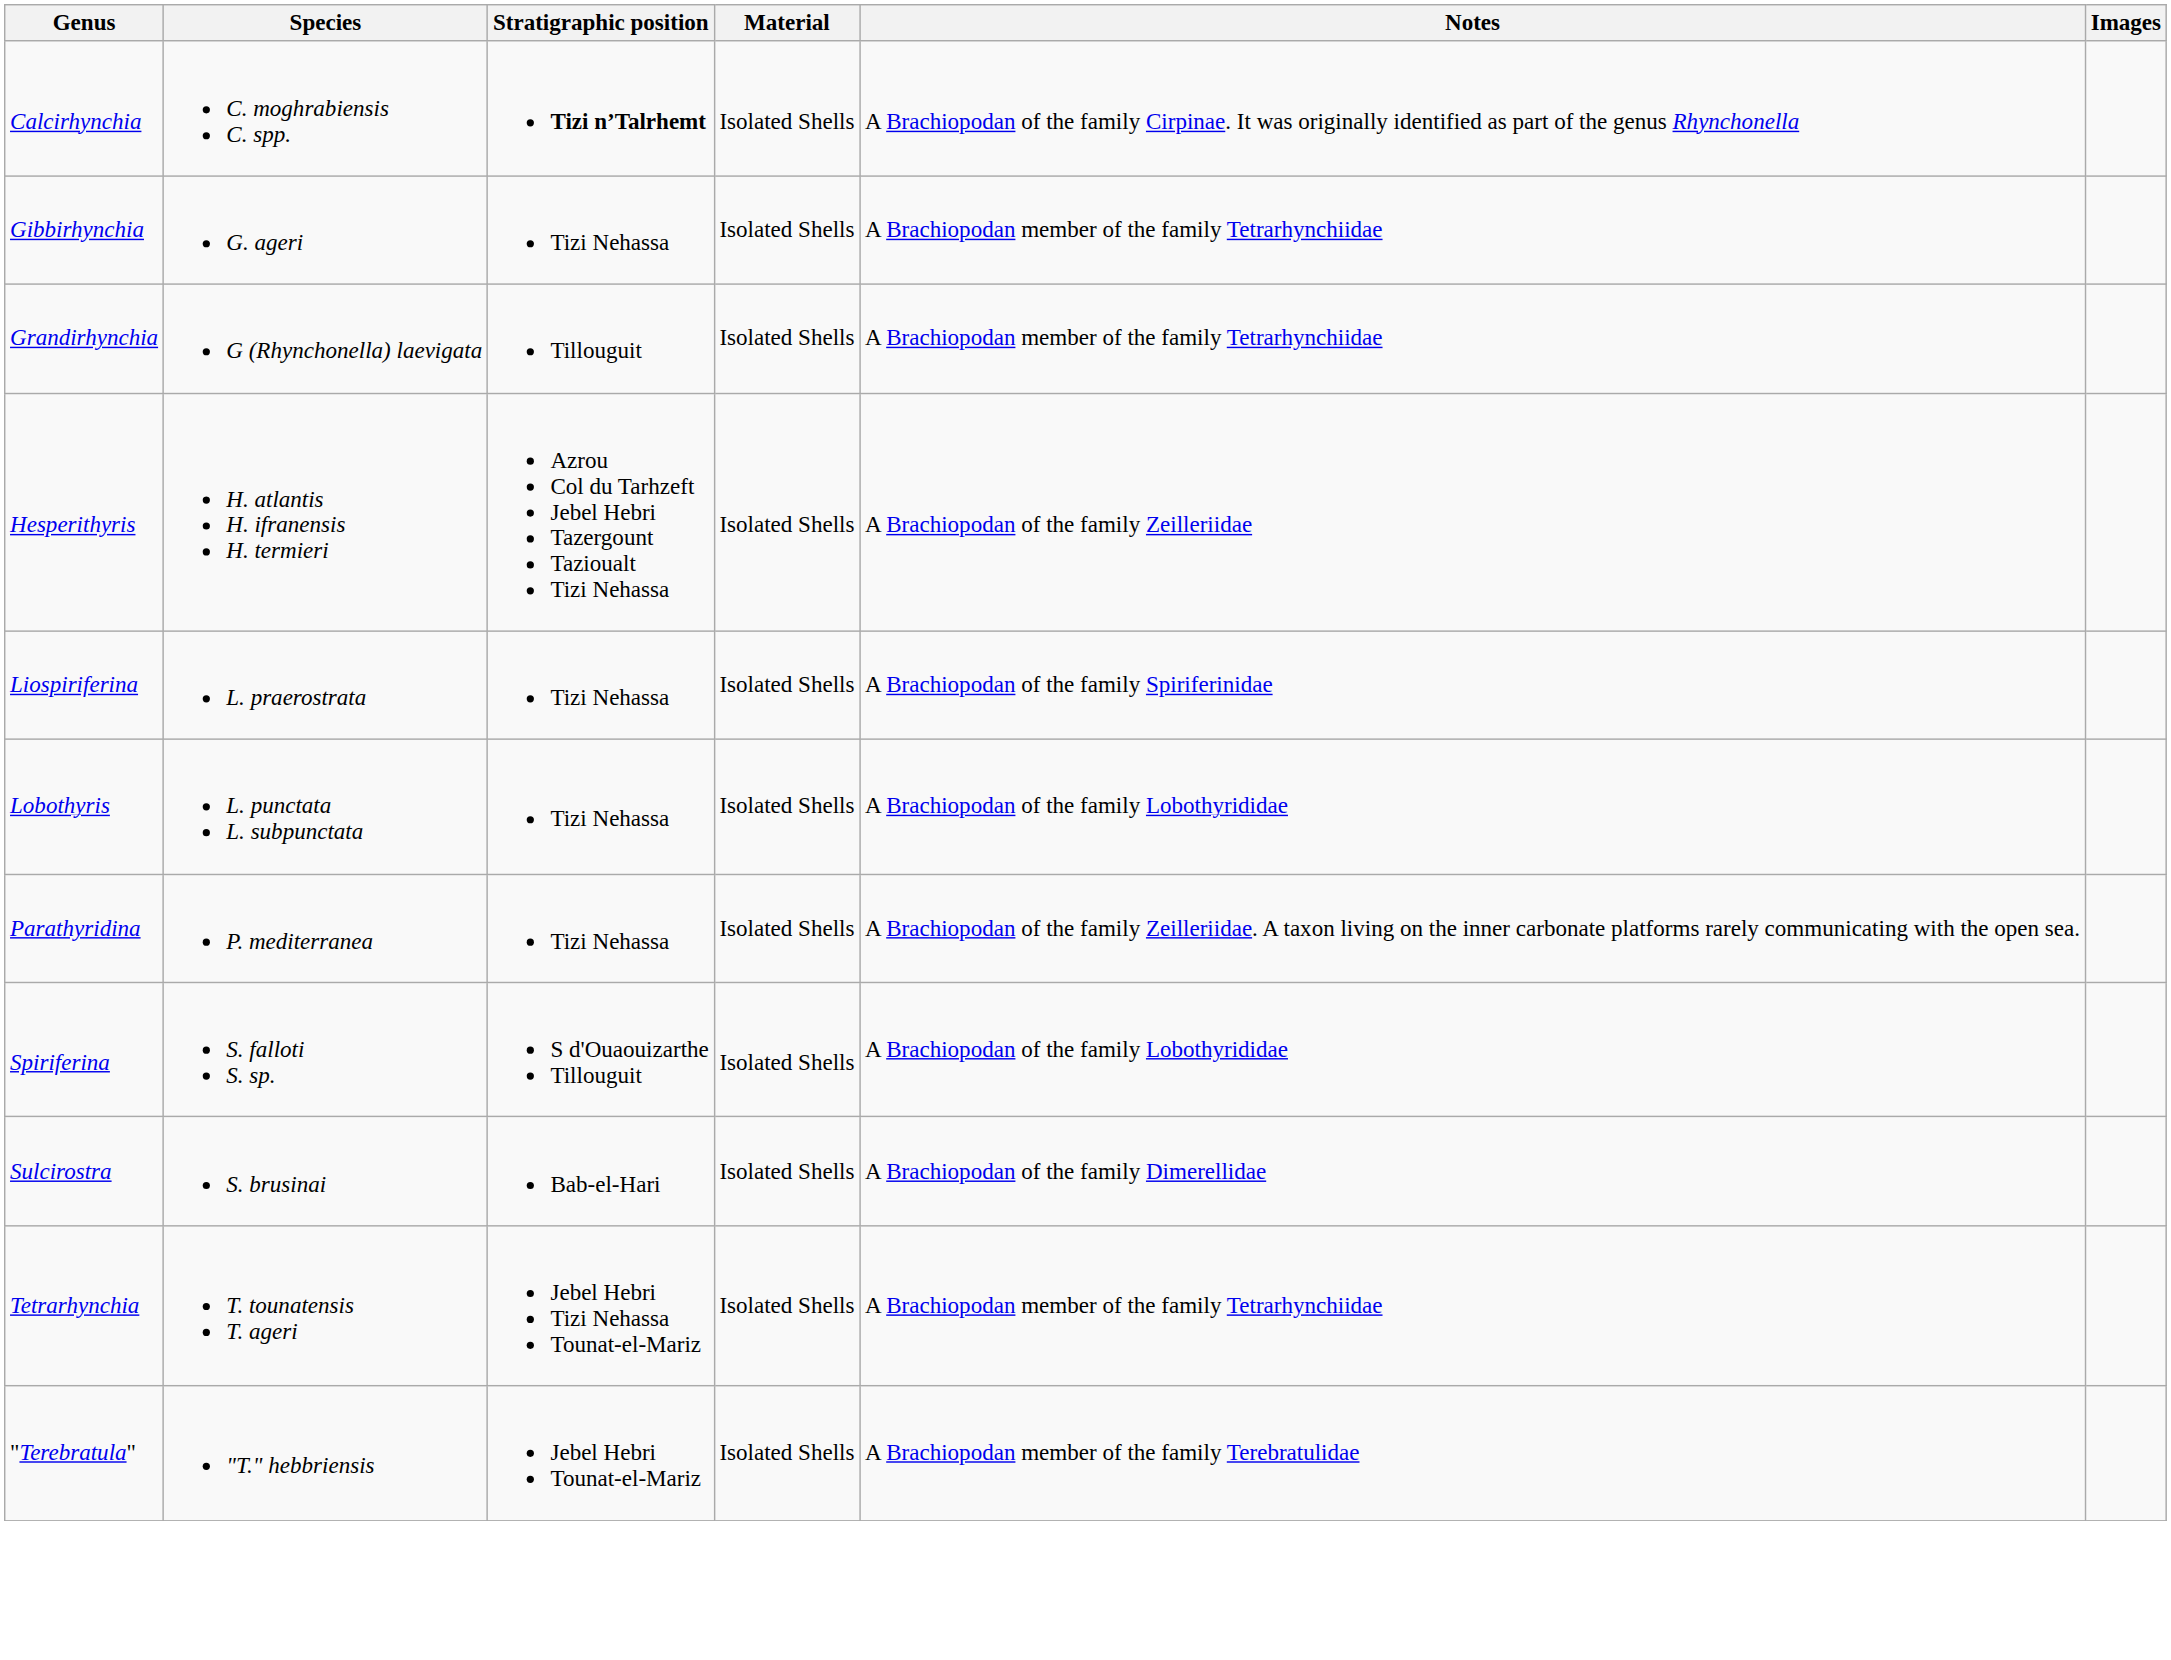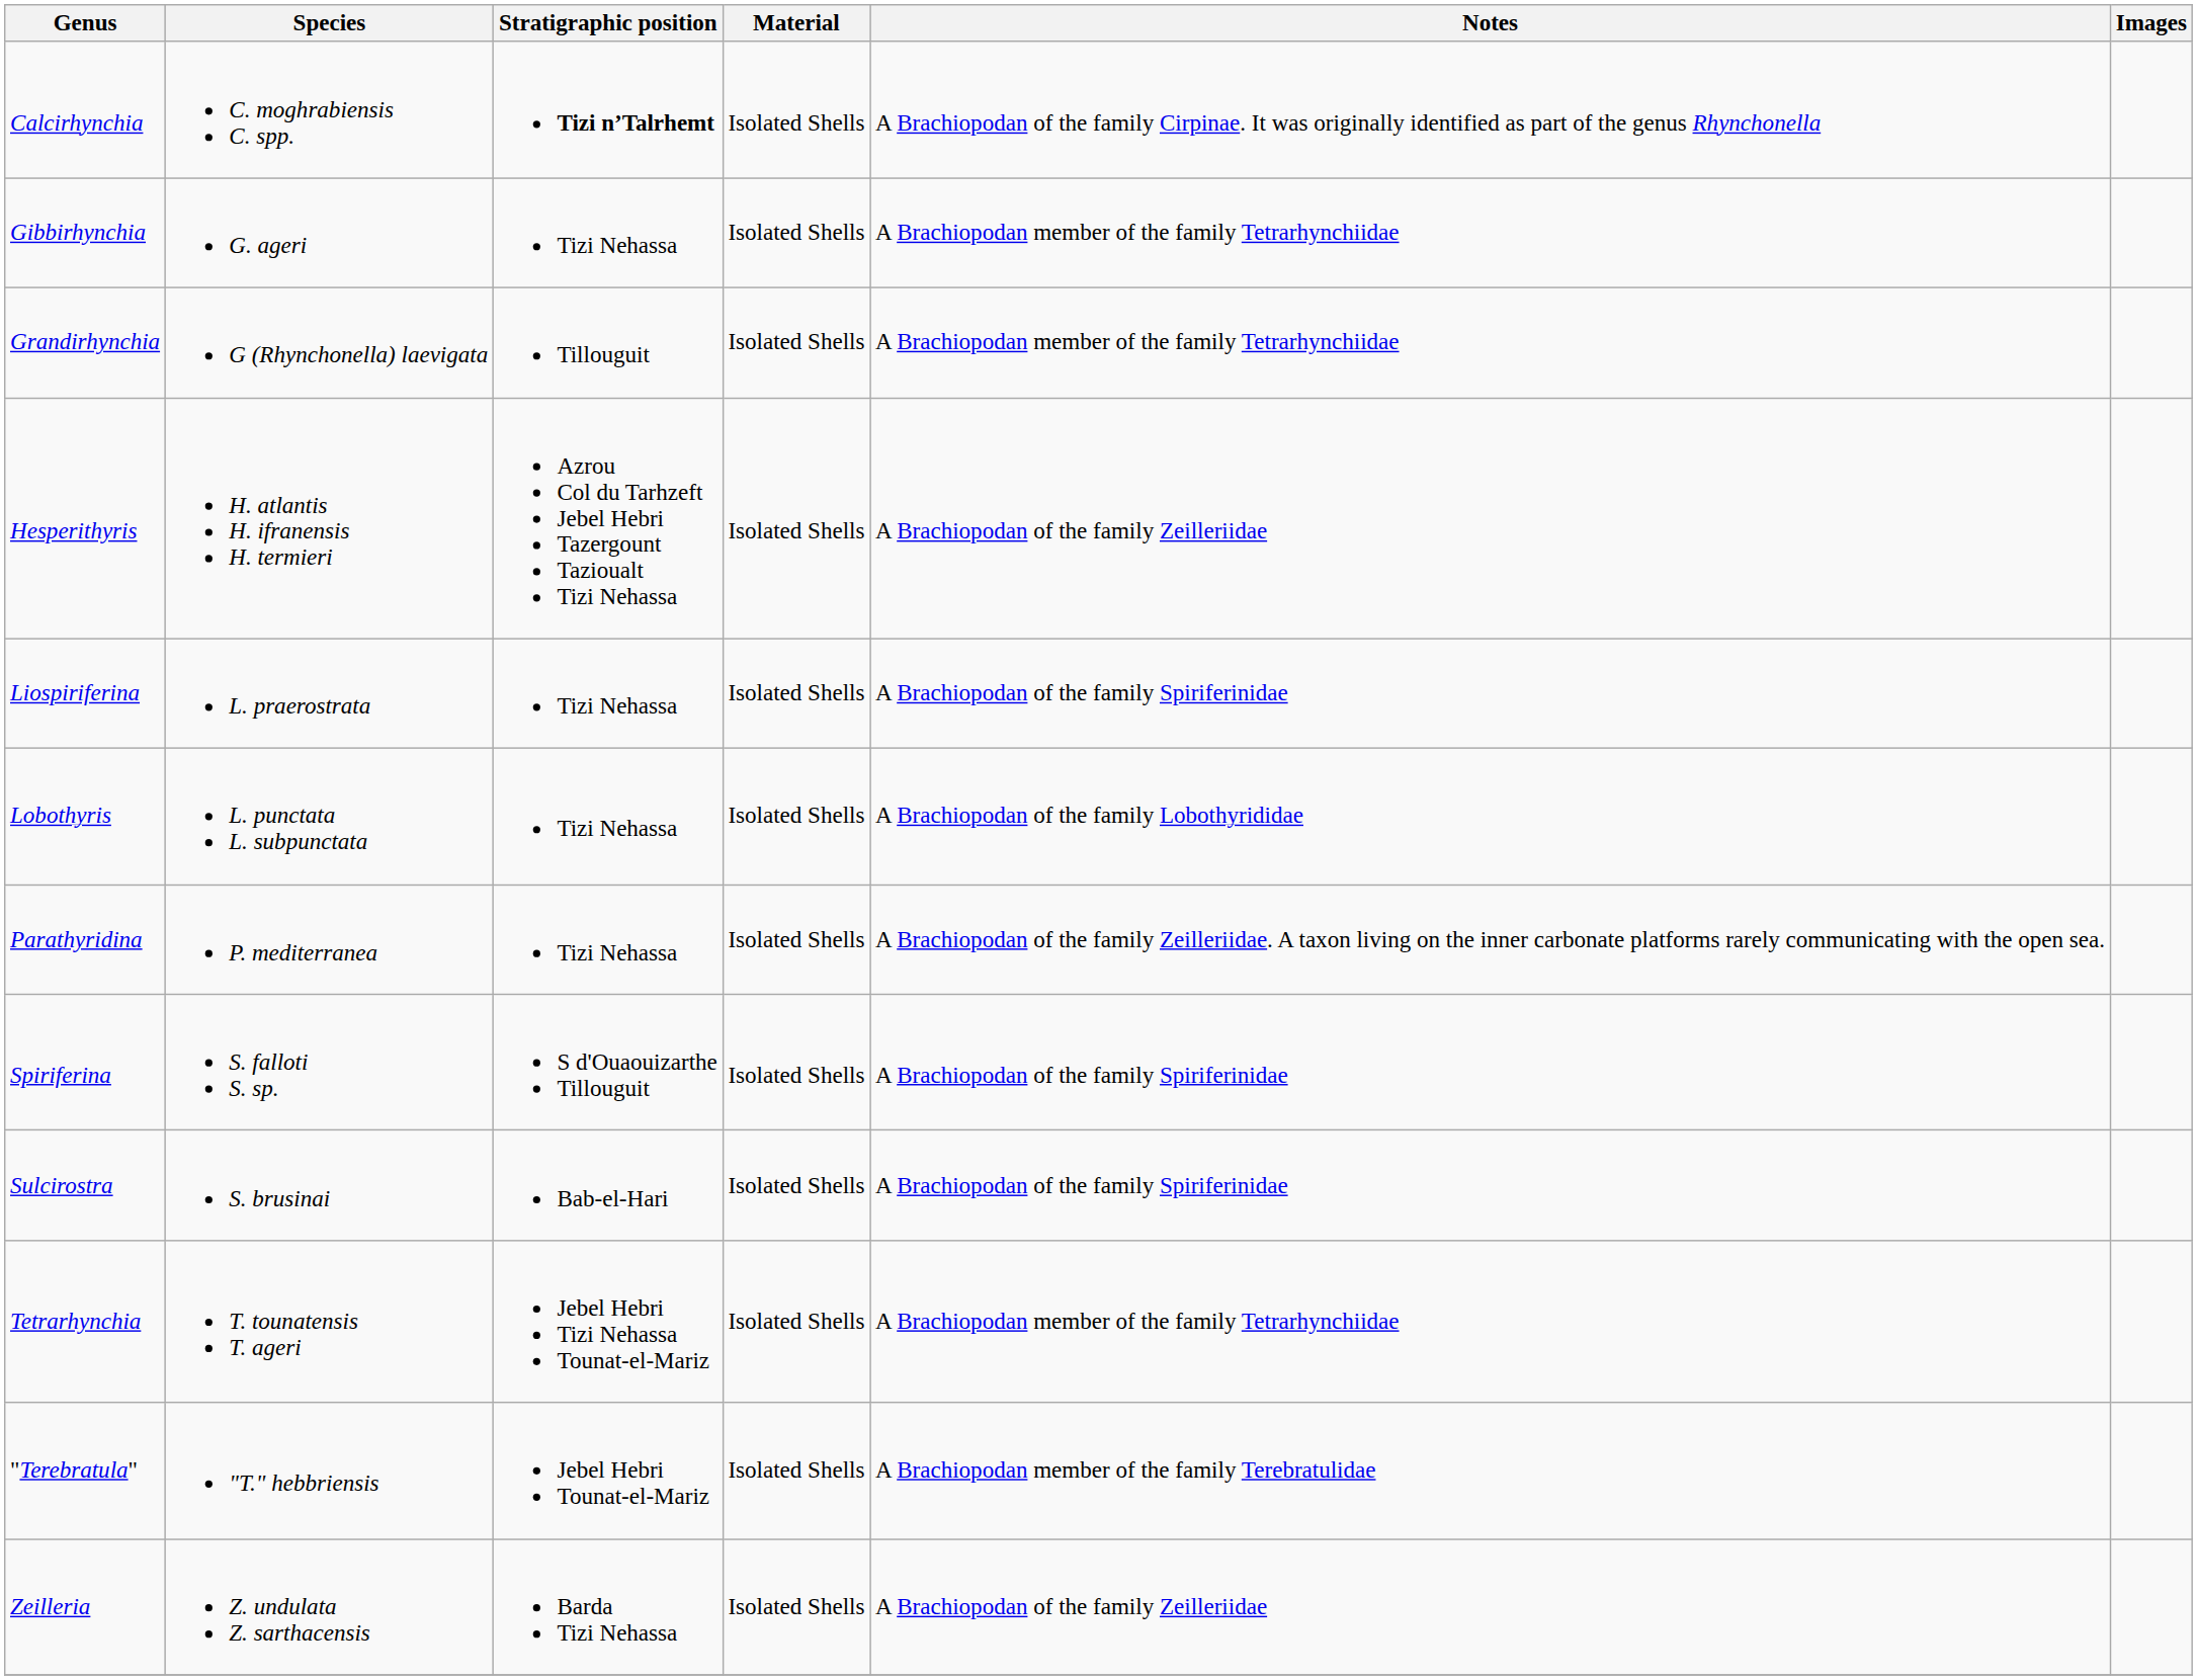Spiriferina | Notes: A Brachiopodan of the family Lobothyrididae -> A Brachiopodan of the family Spiriferinidae
Sulcirostra | Notes: A Brachiopodan of the family Dimerellidae -> A Brachiopodan of the family Spiriferinidae
+ row: Zeilleria | Z. undulata Z. sarthacensis | Barda Tizi Nehassa | Isolated Shells | A Brachiopodan of the family Zeilleriidae
